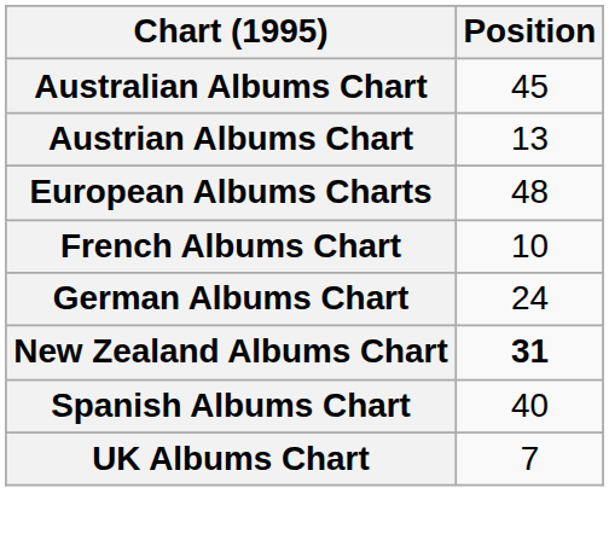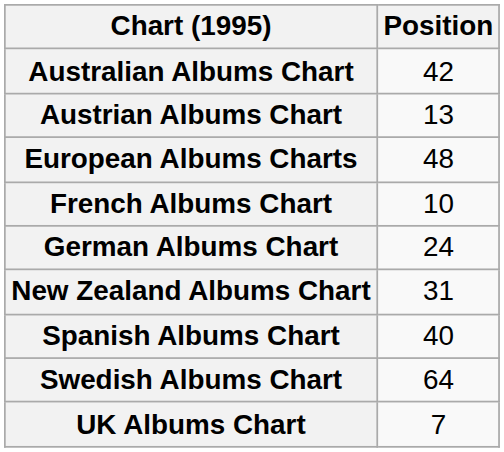Australian Albums Chart | Position: 45 -> 42
New Zealand Albums Chart | Position: bold -> normal
+ row: Swedish Albums Chart | 64
